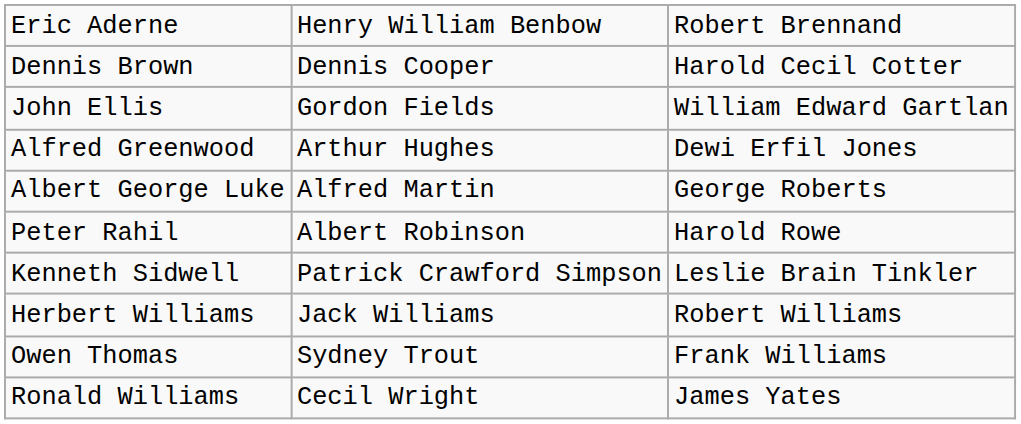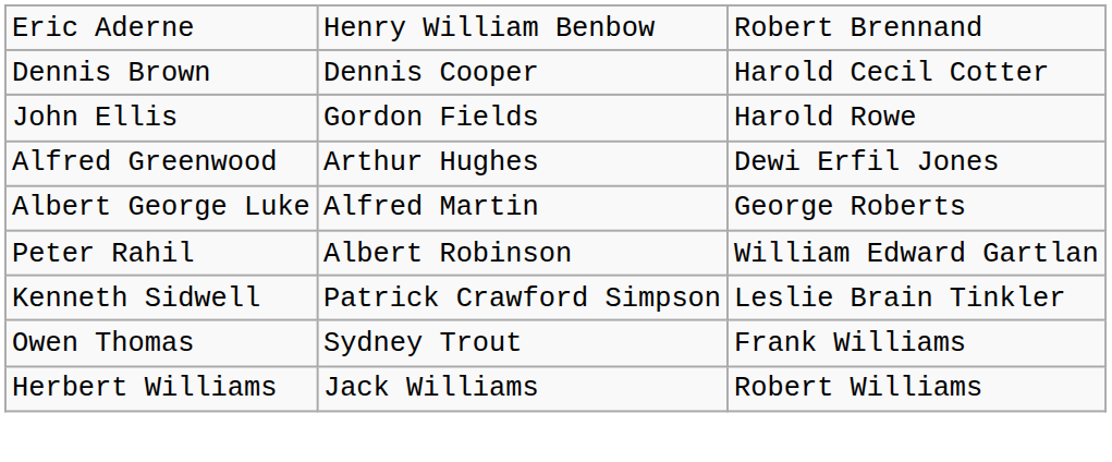John Ellis | column 3: William Edward Gartlan -> Harold Rowe
Peter Rahil | column 3: Harold Rowe -> William Edward Gartlan
rows swapped: Owen Thomas <-> Herbert Williams
- row: Ronald Williams | Cecil Wright | James Yates
